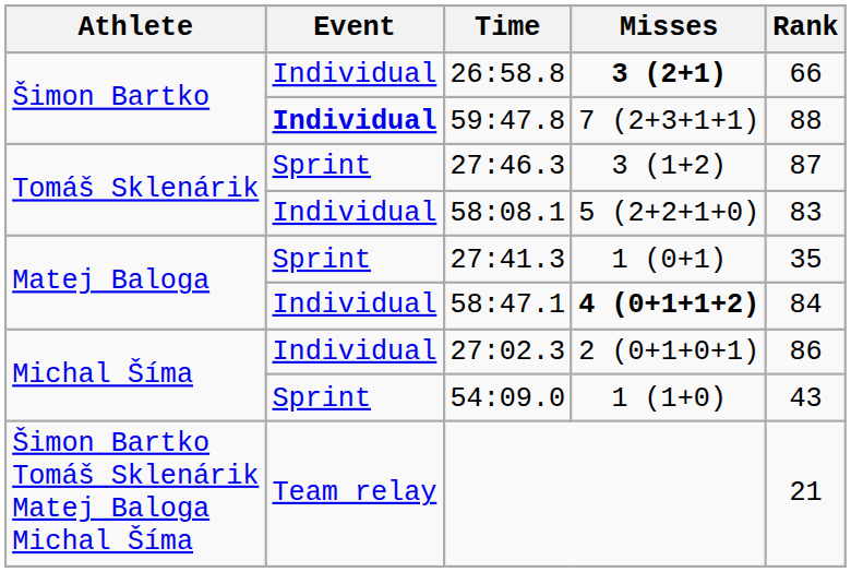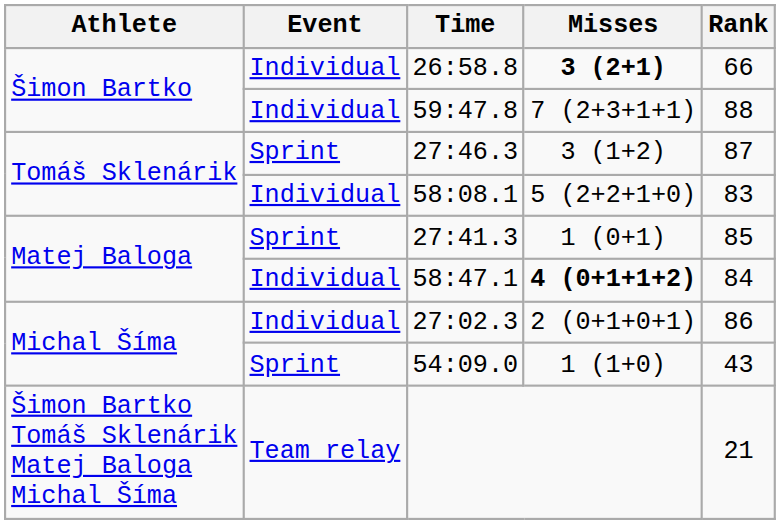59:47.8 | Event: bold -> normal
27:41.3 | Rank: 35 -> 85
